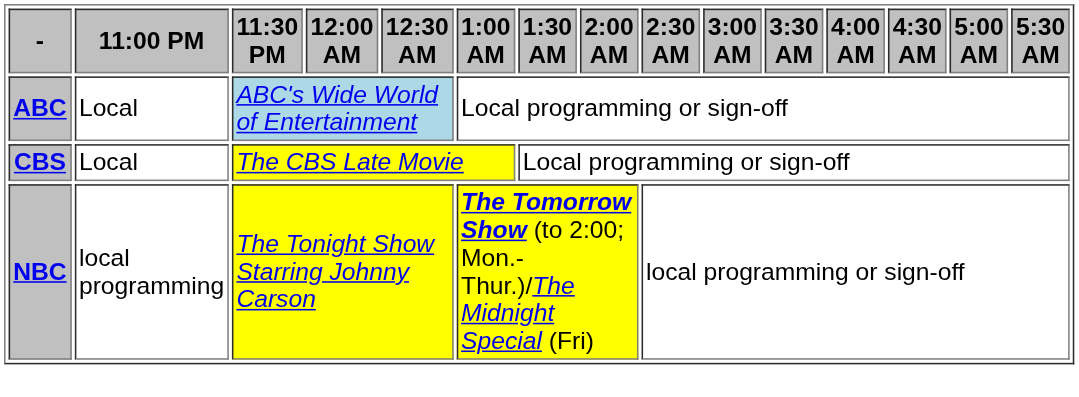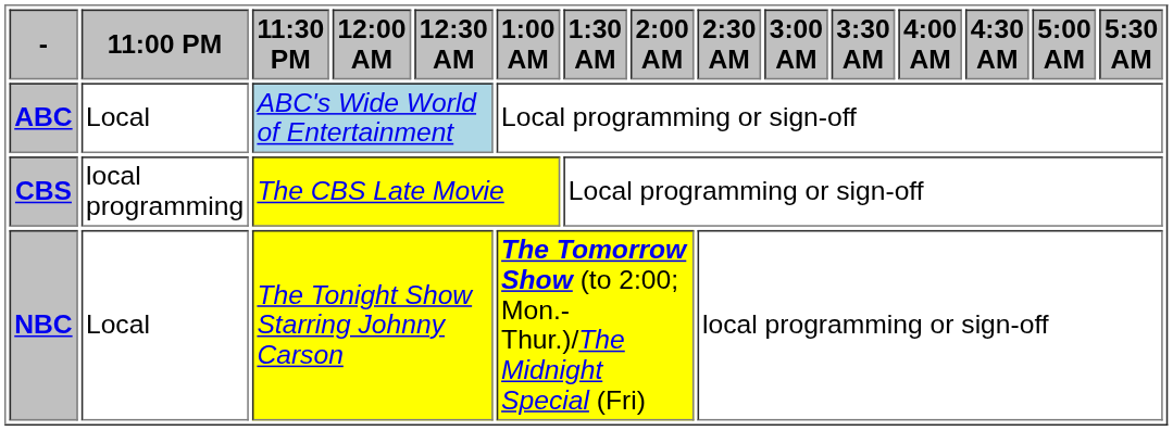CBS | 11:00 PM: Local -> local programming
NBC | 11:00 PM: local programming -> Local
